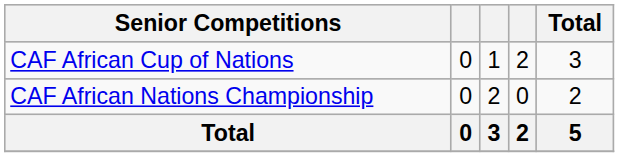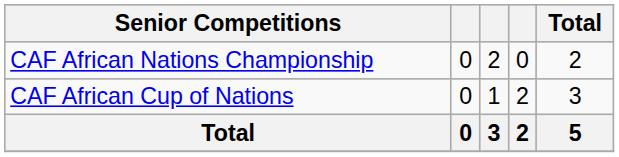rows swapped: CAF African Cup of Nations <-> CAF African Nations Championship
